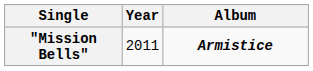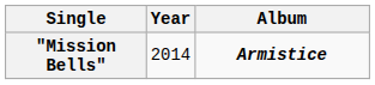"Mission Bells" | Year: 2011 -> 2014
